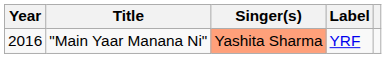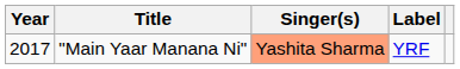"Main Yaar Manana Ni" | Year: 2016 -> 2017
